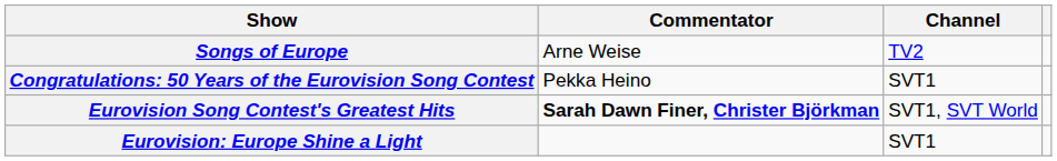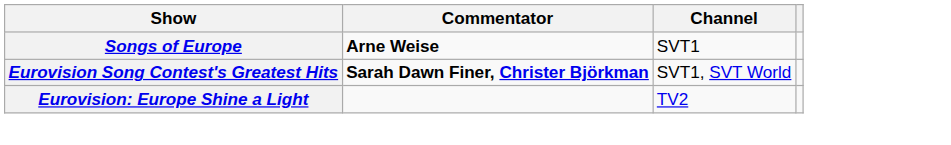Songs of Europe | Commentator: normal -> bold
Songs of Europe | Channel: TV2 -> SVT1
- row: Congratulations: 50 Years of the Eurovision Song Contest | Pekka Heino | SVT1
Eurovision: Europe Shine a Light | Channel: SVT1 -> TV2
